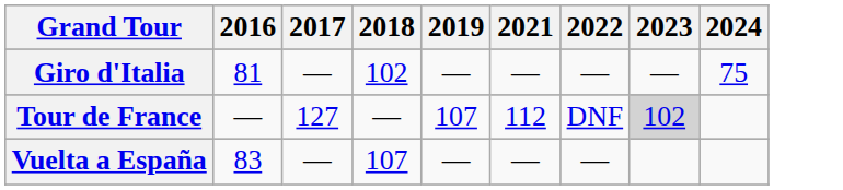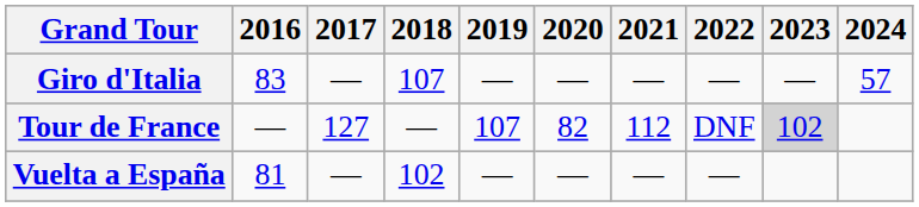+ column: 2020 | — | 82 | —
Giro d'Italia | 2016: 81 -> 83
Giro d'Italia | 2018: 102 -> 107
Giro d'Italia | 2024: 75 -> 57
Vuelta a España | 2016: 83 -> 81
Vuelta a España | 2018: 107 -> 102
